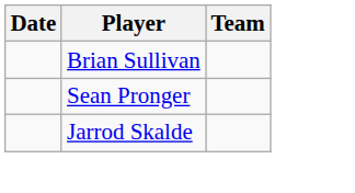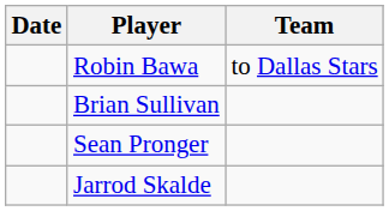+ row: Robin Bawa | to Dallas Stars
